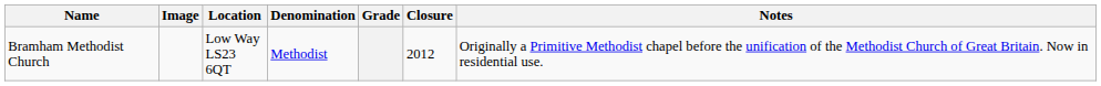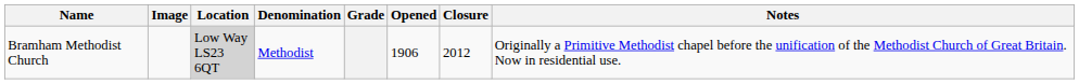+ column: Opened | 1906
Bramham Methodist Church | Location: no background -> lightgrey background
